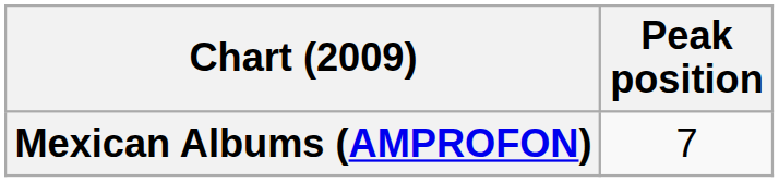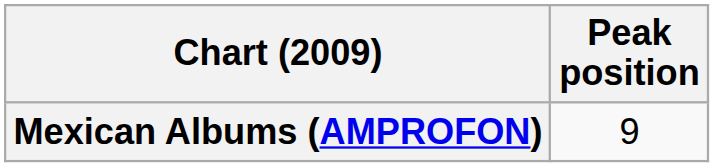Mexican Albums (AMPROFON) | Peak position: 7 -> 9
